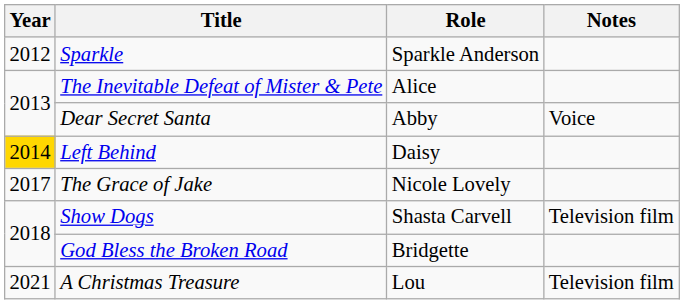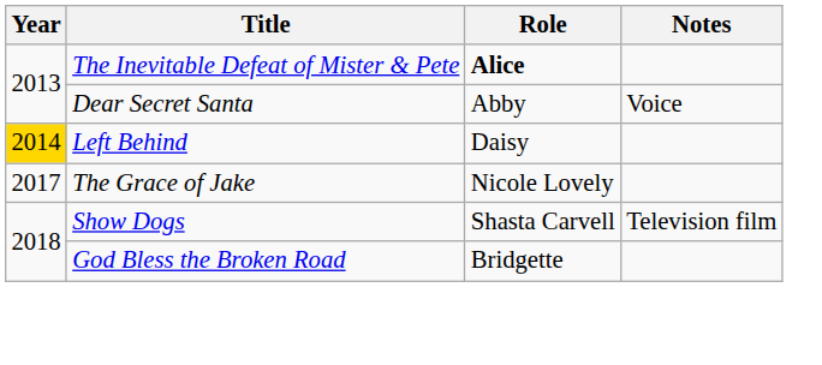- row: 2012 | Sparkle | Sparkle Anderson
The Inevitable Defeat of Mister & Pete | Role: normal -> bold
- row: 2021 | A Christmas Treasure | Lou | Television film
